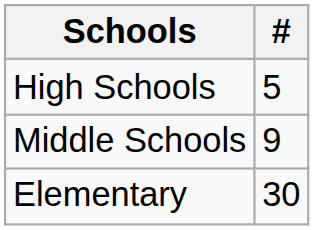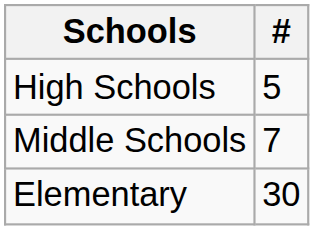Middle Schools | #: 9 -> 7
